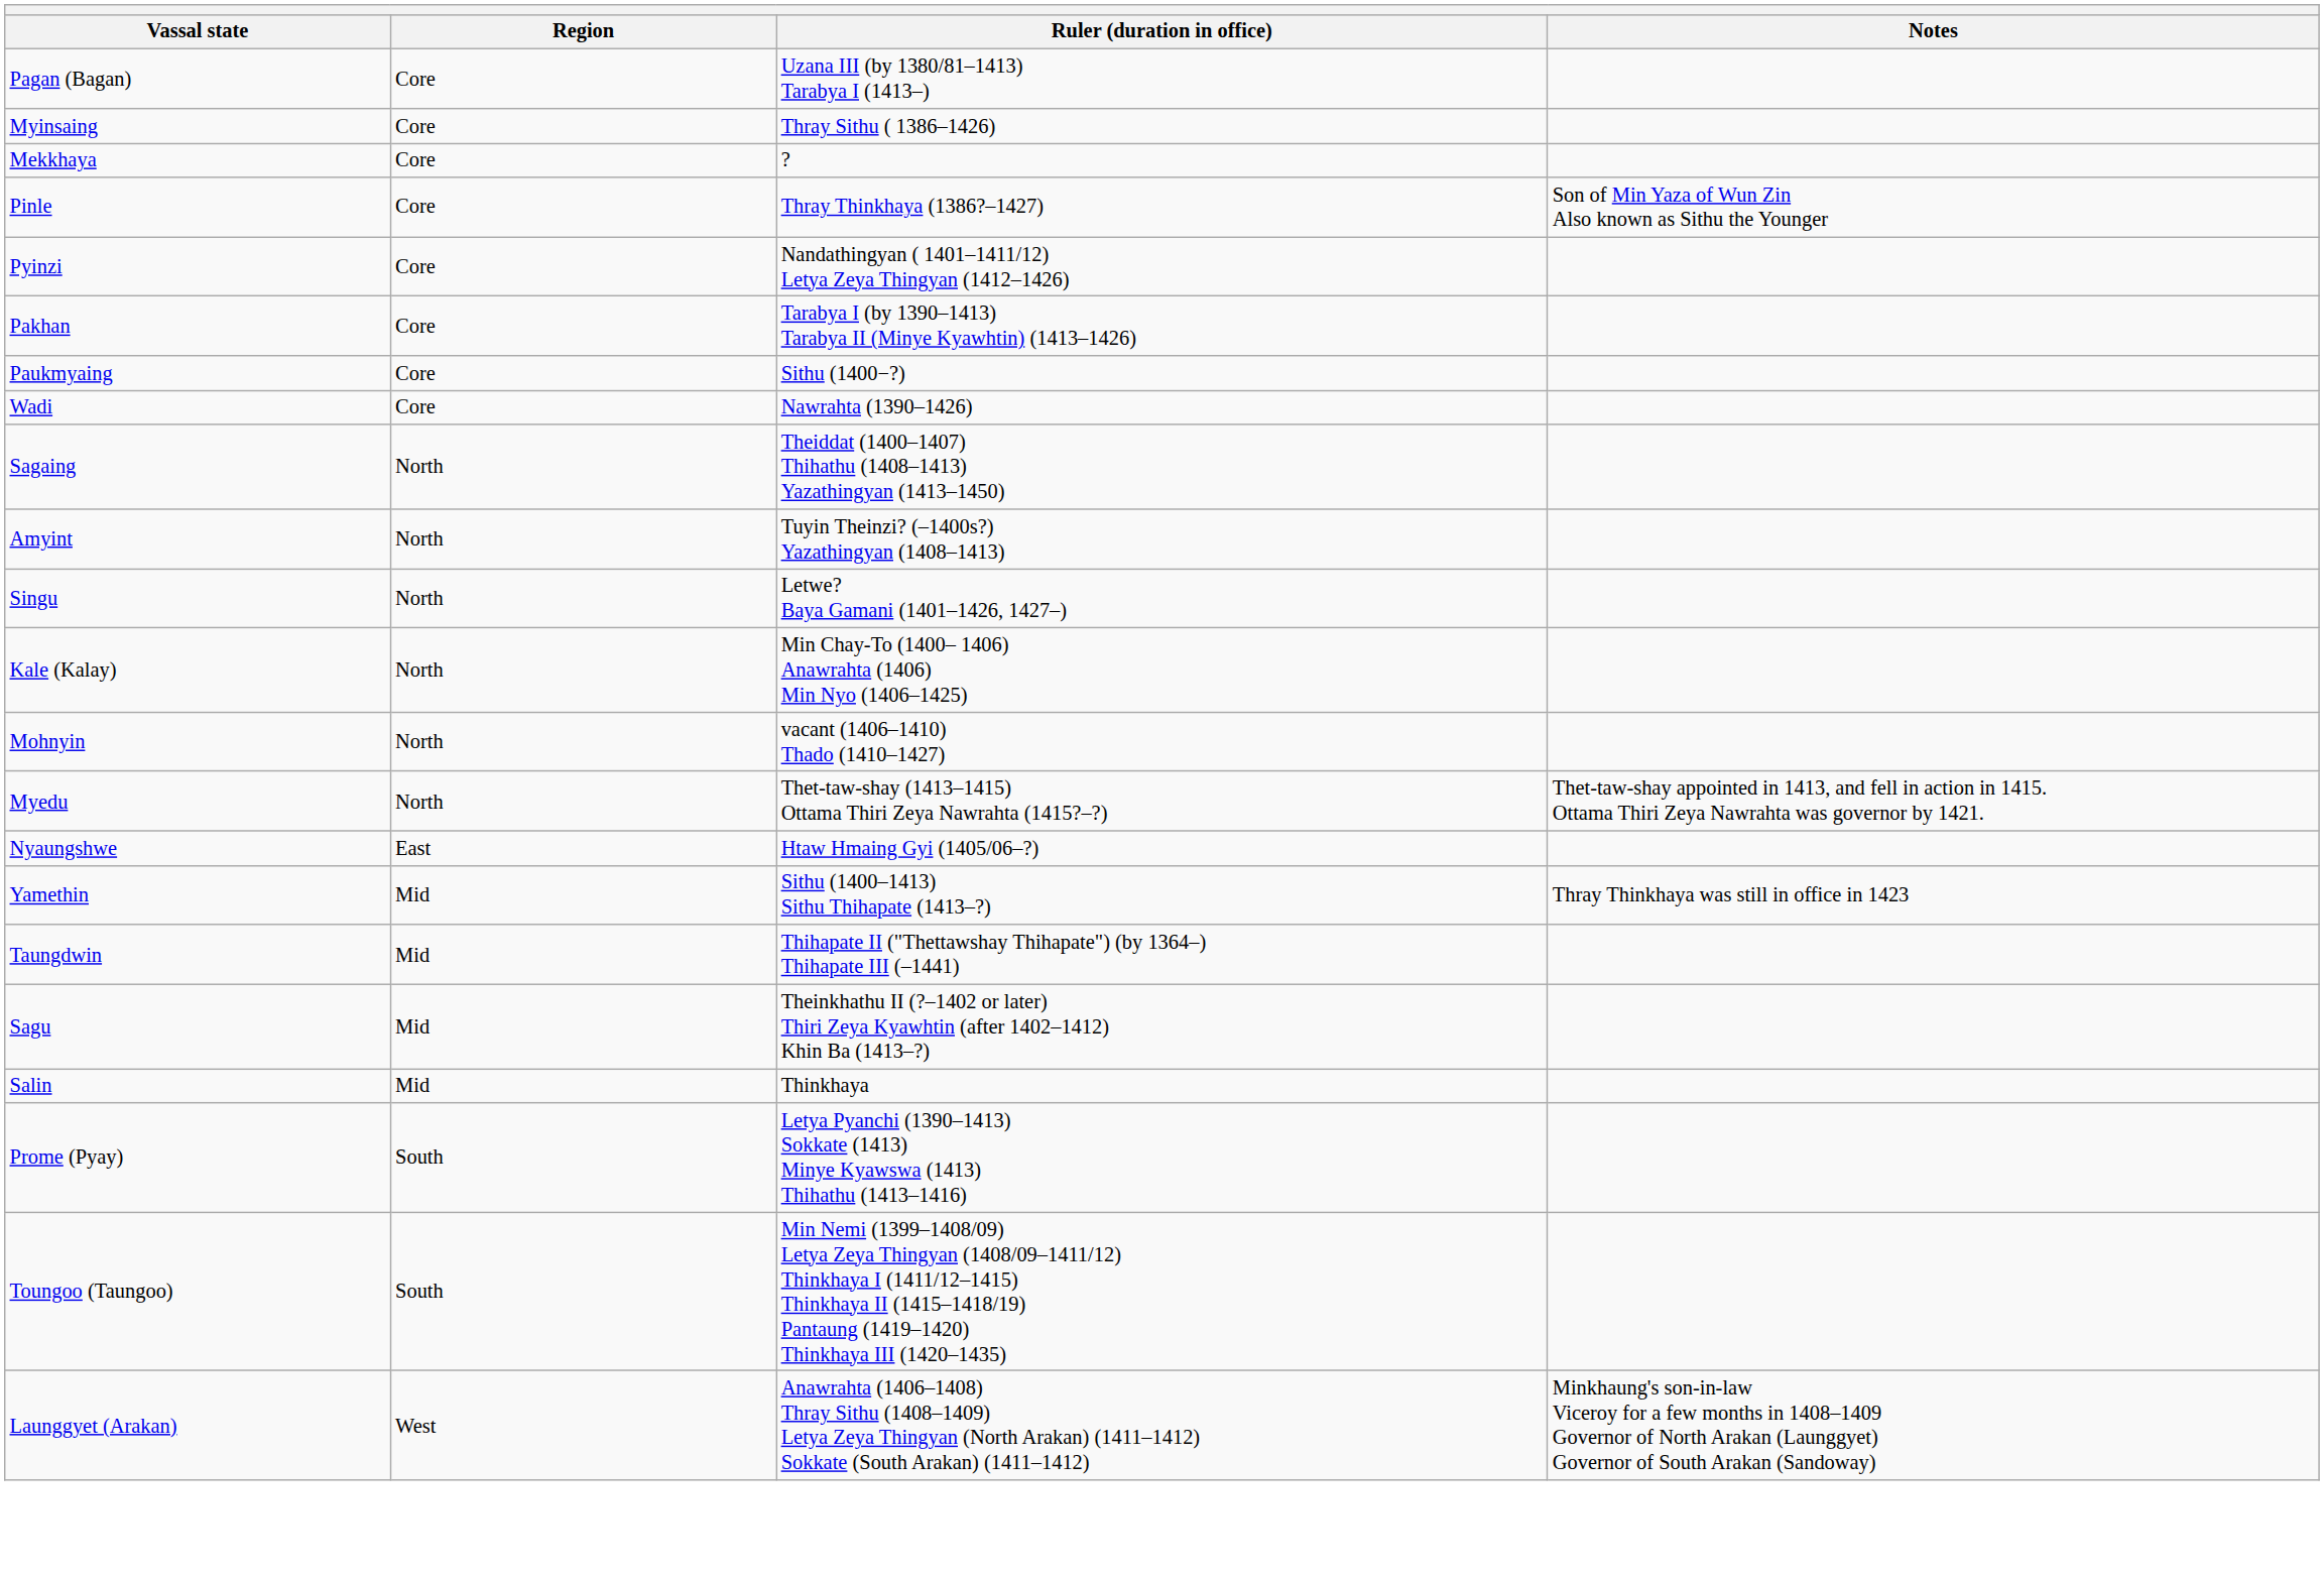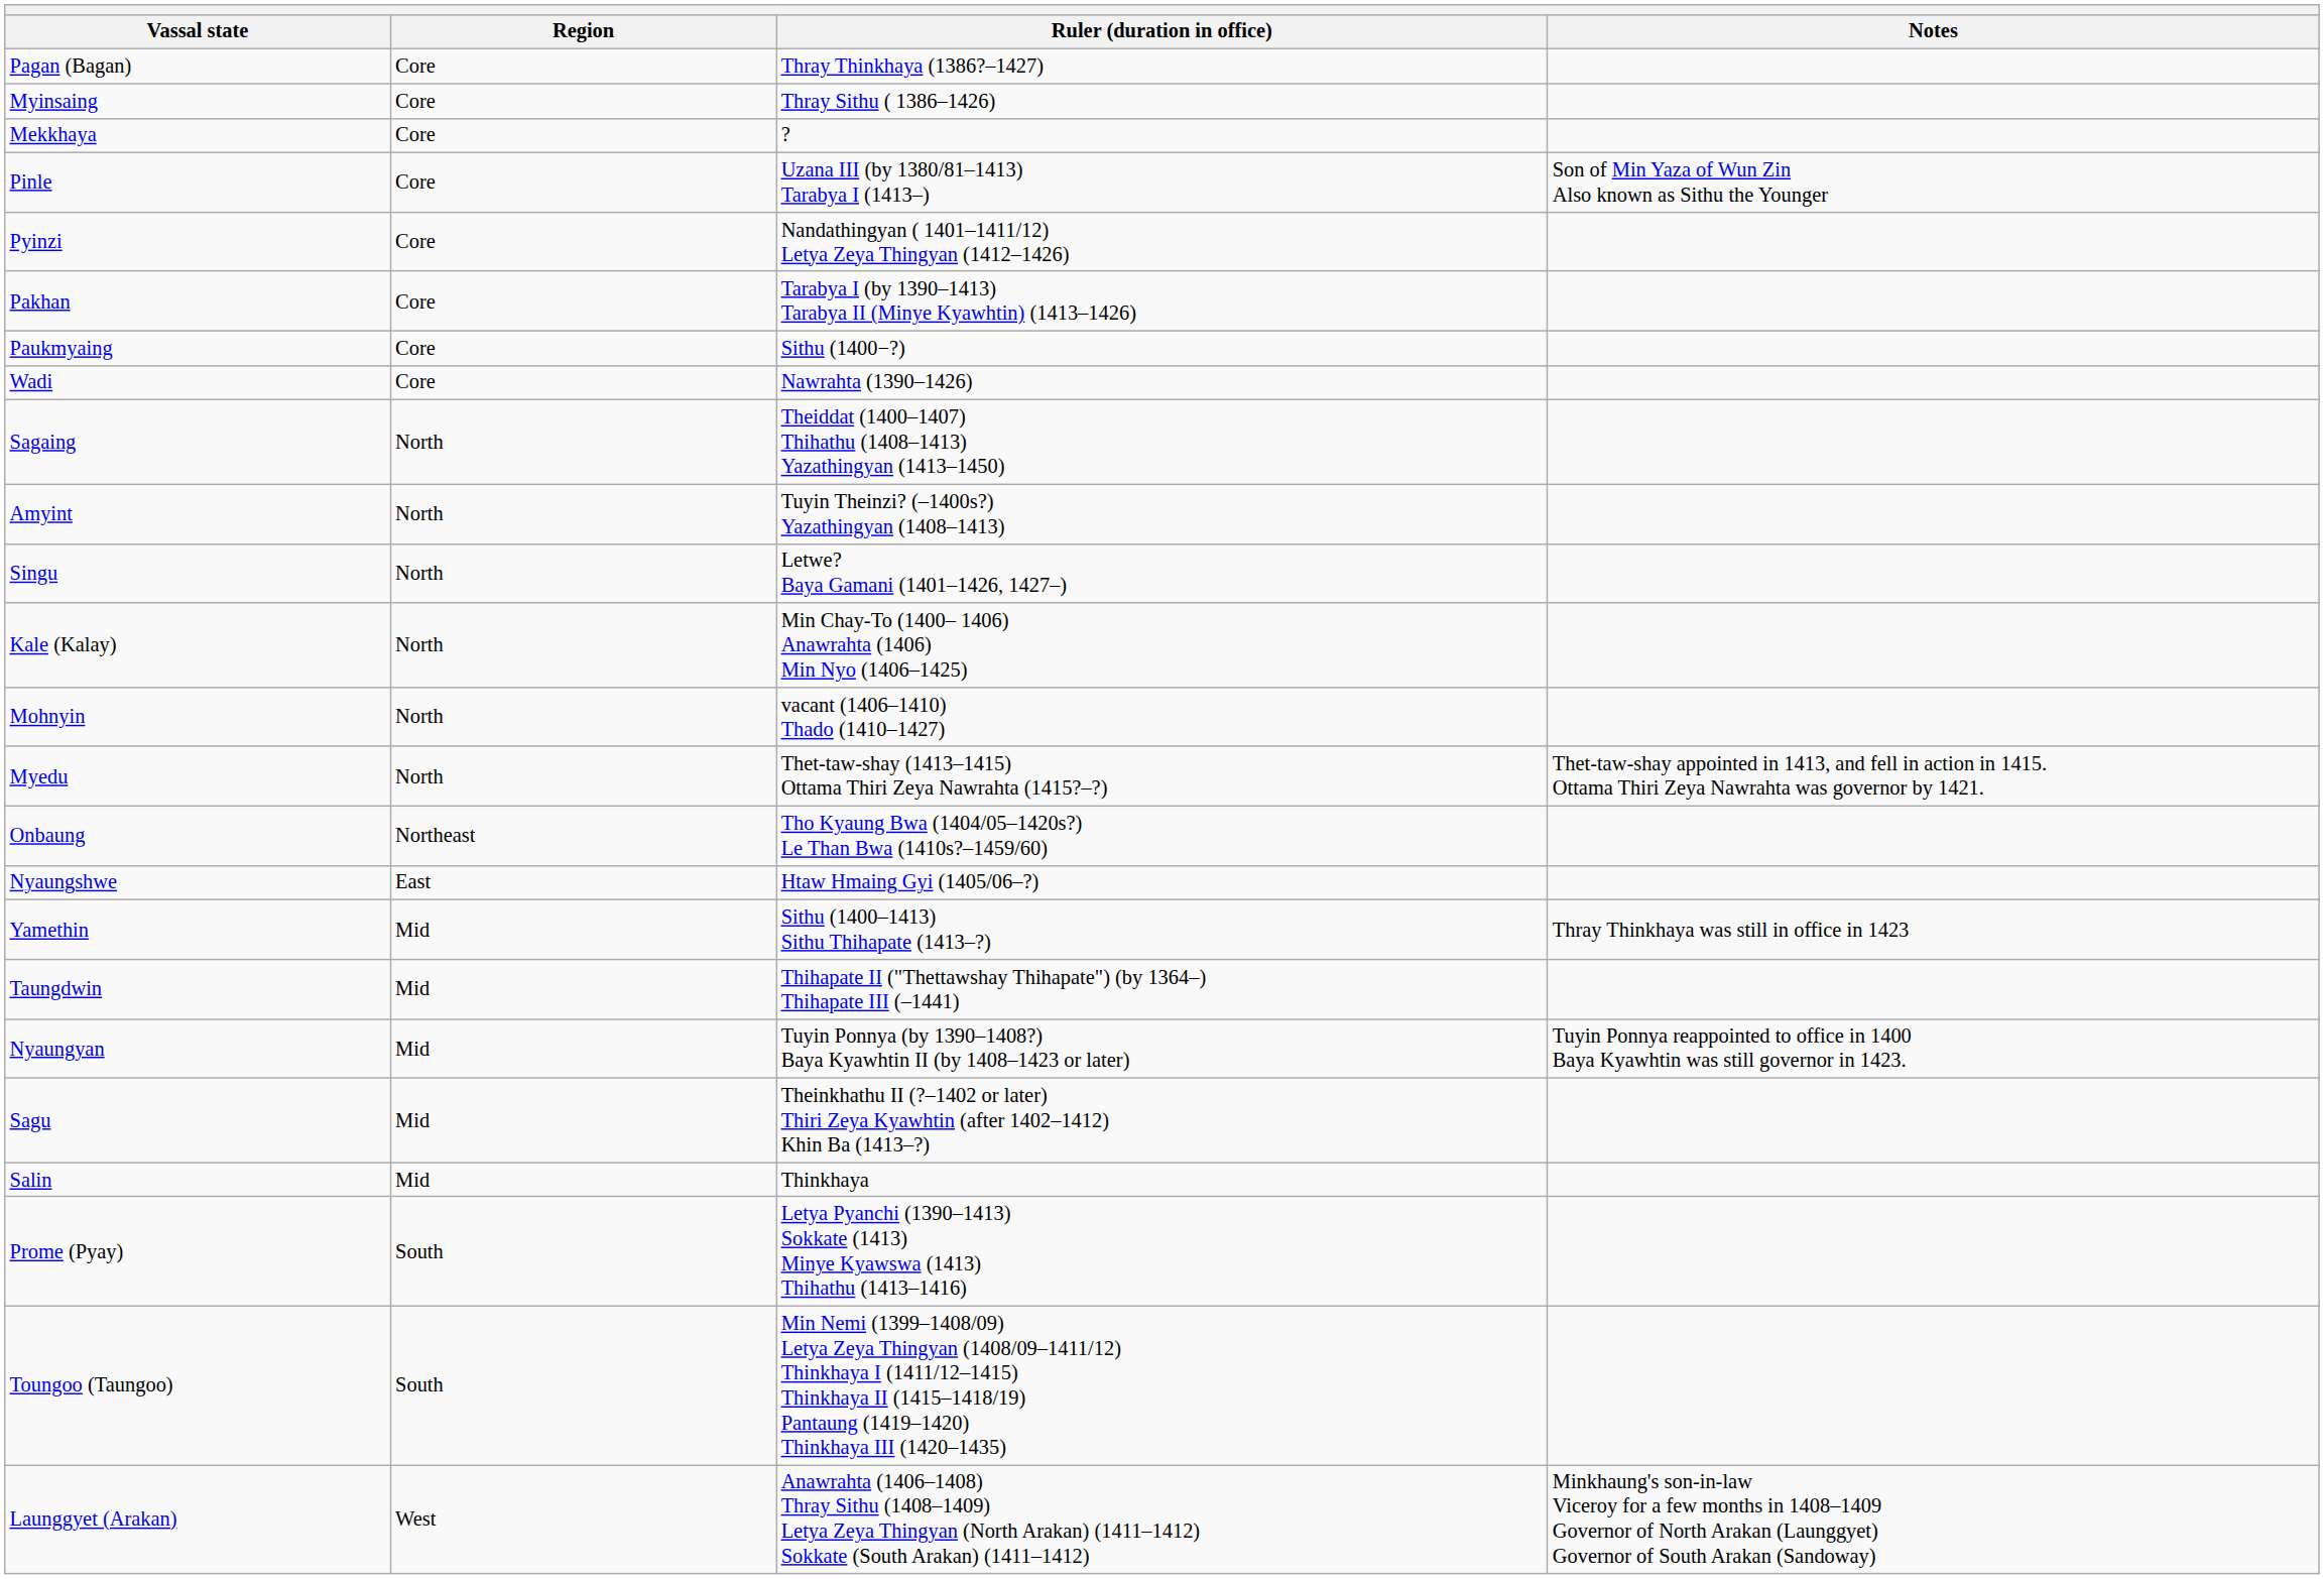Pagan (Bagan) | Ruler (duration in office): Uzana III (by 1380/81–1413) Tarabya I (1413–) -> Thray Thinkhaya (1386?–1427)
Pinle | Ruler (duration in office): Thray Thinkhaya (1386?–1427) -> Uzana III (by 1380/81–1413) Tarabya I (1413–)
+ row: Onbaung | Northeast | Tho Kyaung Bwa (1404/05–1420s?) Le Than Bwa (1410s?–1459/60)
+ row: Nyaungyan | Mid | Tuyin Ponnya (by 1390–1408?) Baya Kyawhtin II (by 1408–1423 or later) | Tuyin Ponnya reappointed to office in 1400 Baya Kyawhtin was still governor in 1423.
